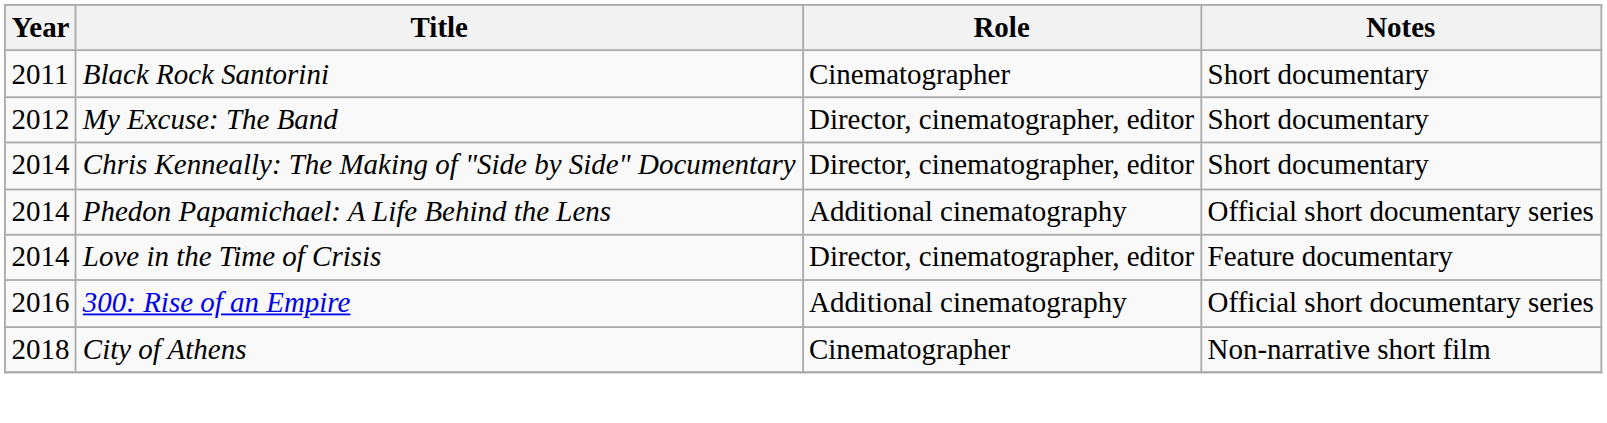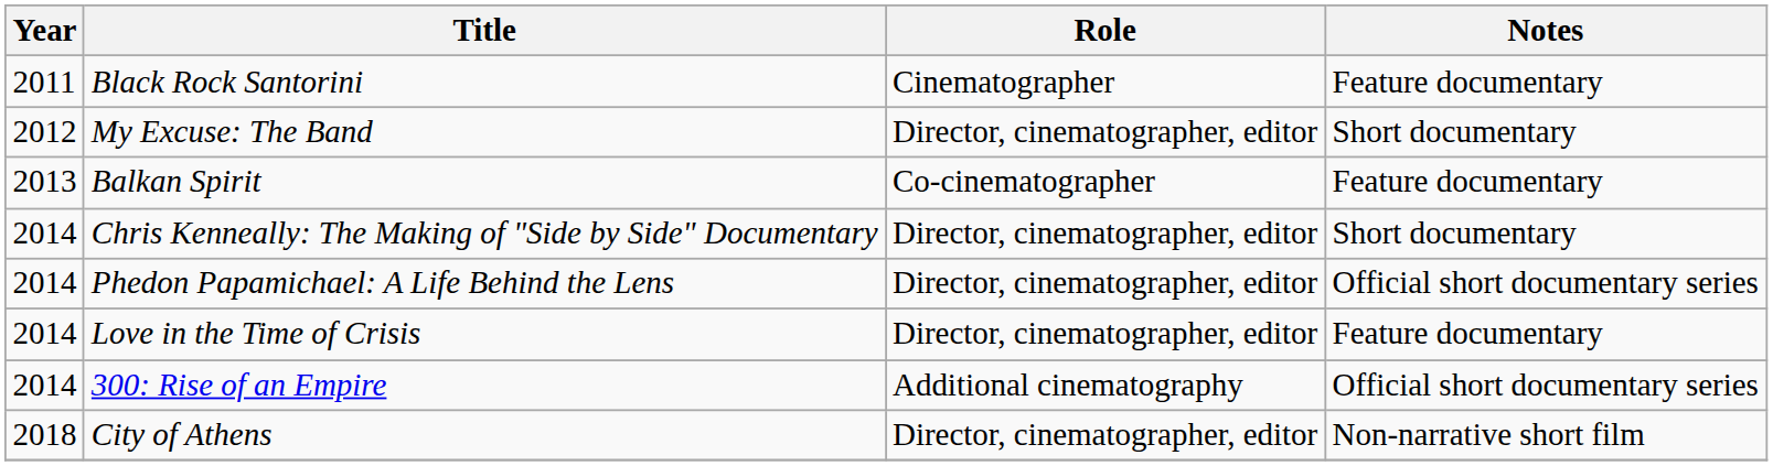Black Rock Santorini | Notes: Short documentary -> Feature documentary
+ row: 2013 | Balkan Spirit | Co-cinematographer | Feature documentary
Phedon Papamichael: A Life Behind the Lens | Role: Additional cinematography -> Director, cinematographer, editor
300: Rise of an Empire | Year: 2016 -> 2014
City of Athens | Role: Cinematographer -> Director, cinematographer, editor
